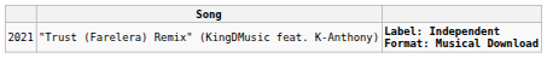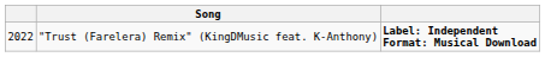"Trust (Farelera) Remix" (KingDMusic feat. K-Anthony) | column 1: 2021 -> 2022
